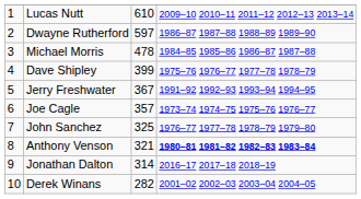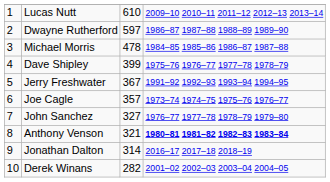John Sanchez | column 3: 325 -> 327
